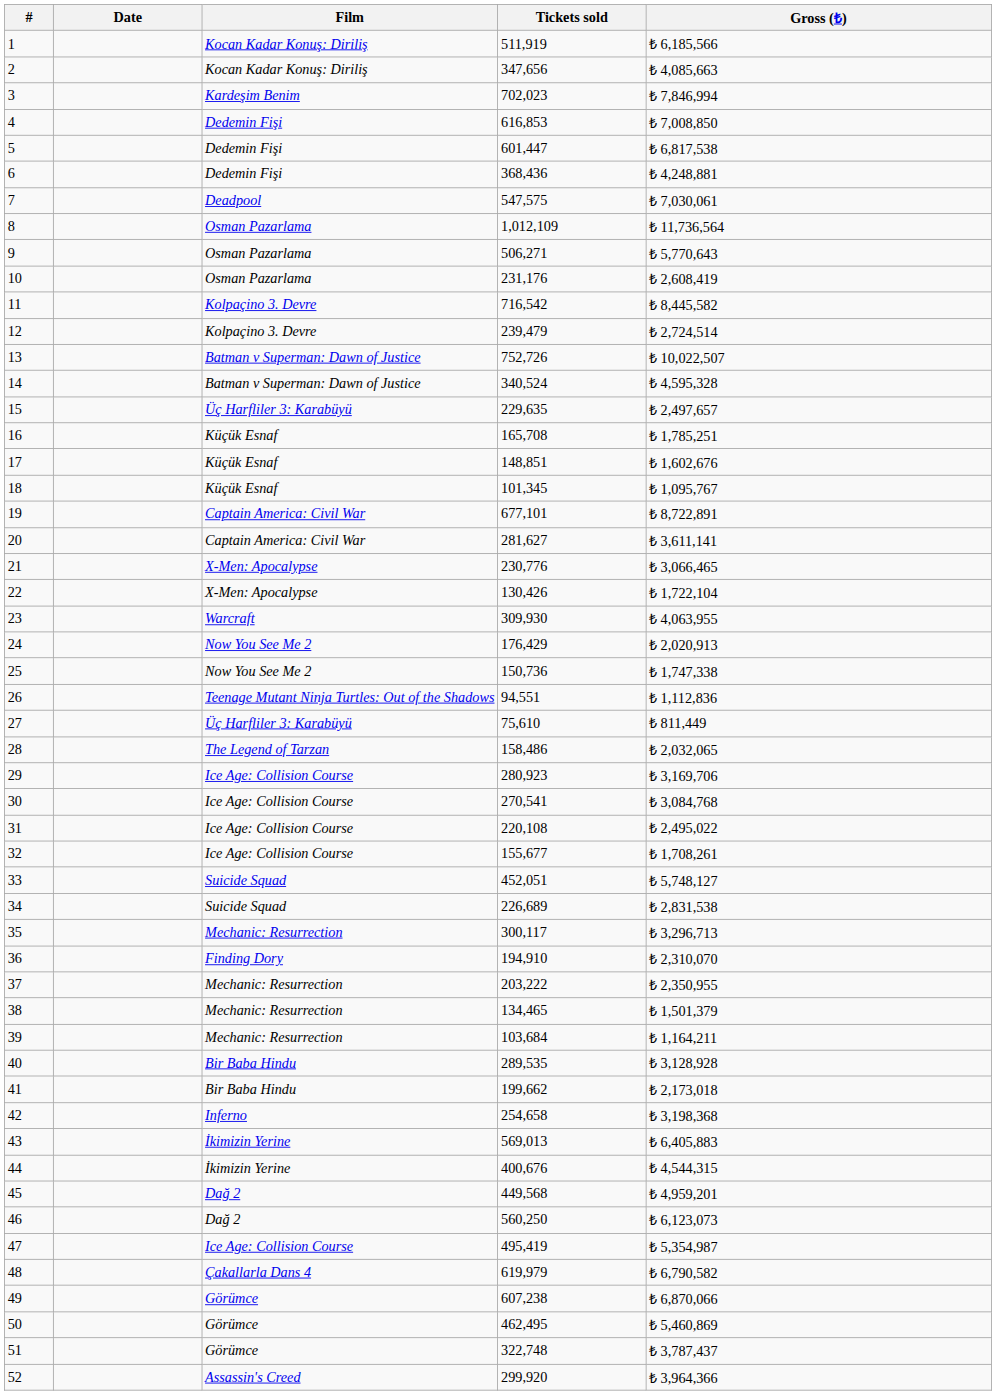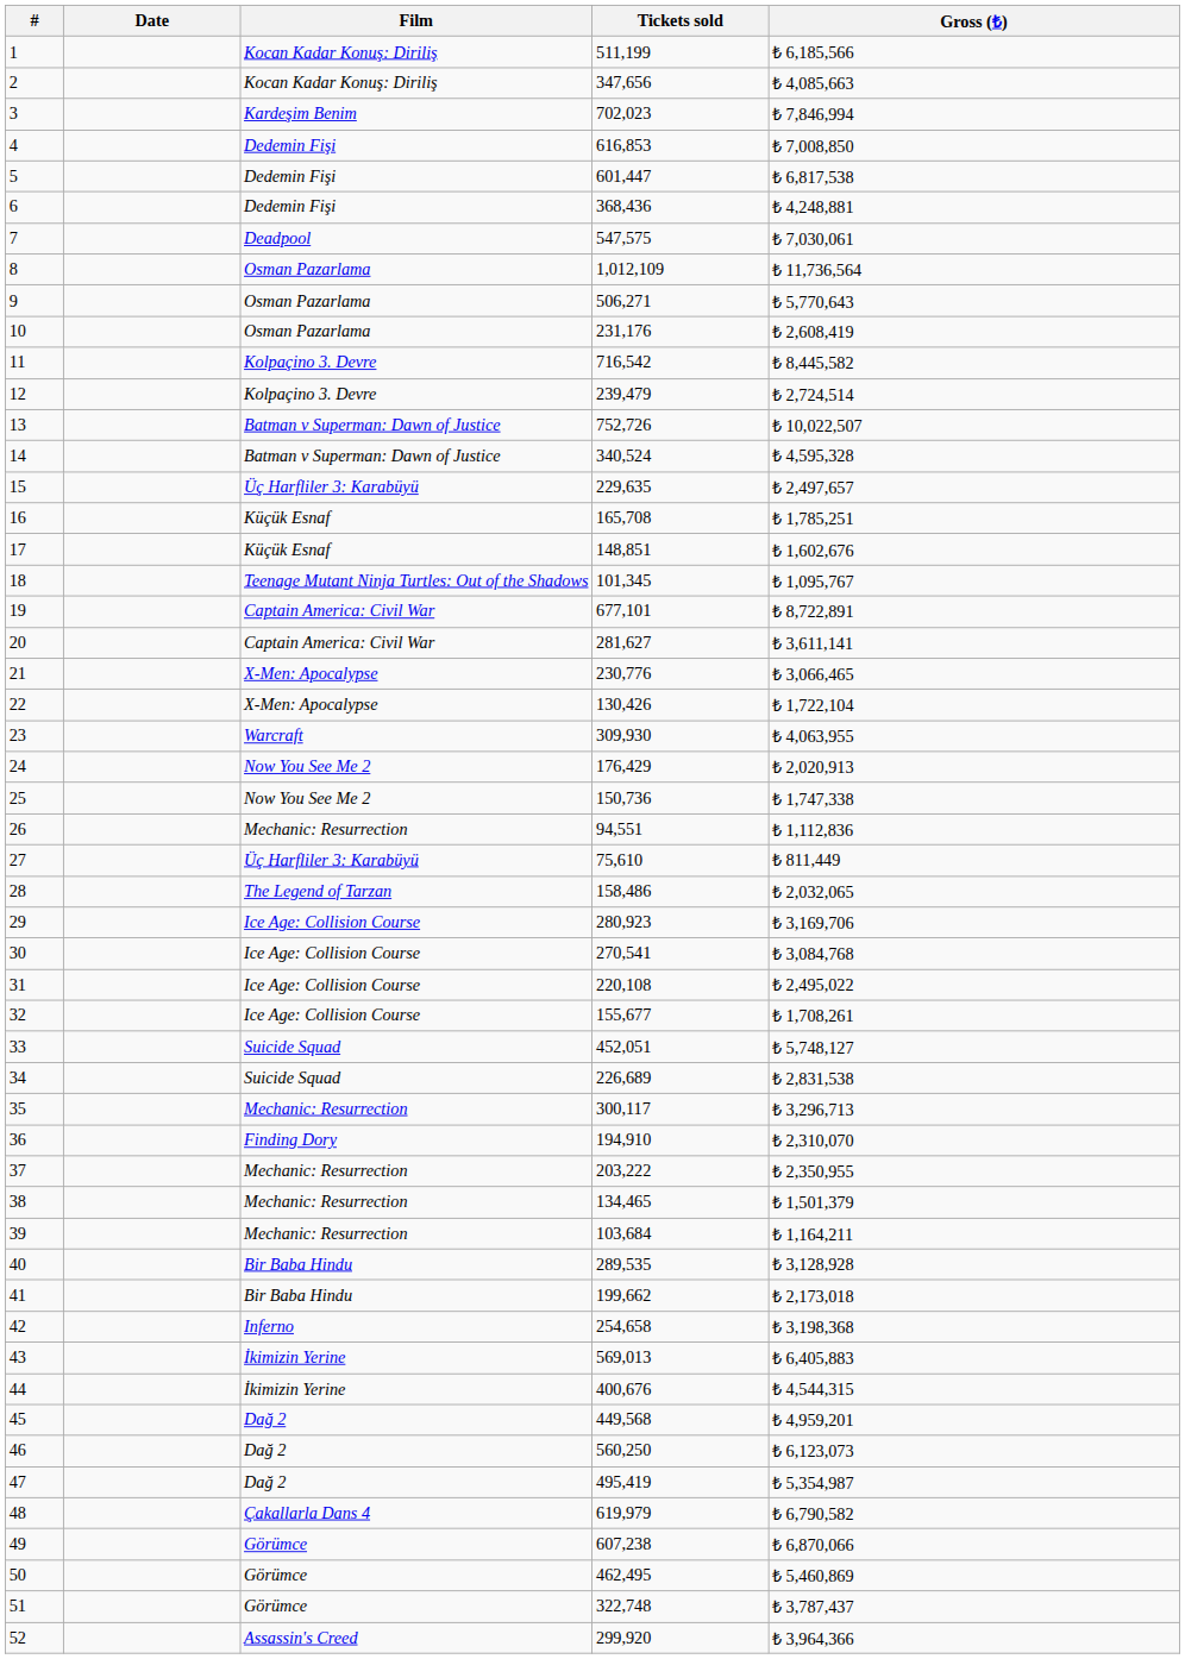1 | Tickets sold: 511,919 -> 511,199
18 | Film: Küçük Esnaf -> Teenage Mutant Ninja Turtles: Out of the Shadows
26 | Film: Teenage Mutant Ninja Turtles: Out of the Shadows -> Mechanic: Resurrection
47 | Film: Ice Age: Collision Course -> Dağ 2
